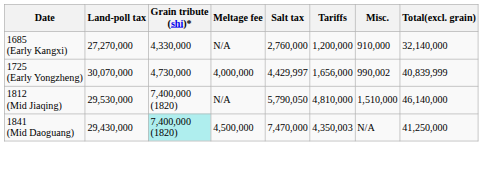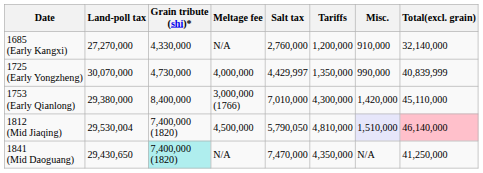1725 (Early Yongzheng) | Tariffs: 1,656,000 -> 1,350,000
1725 (Early Yongzheng) | Misc.: 990,002 -> 990,000
+ row: 1753 (Early Qianlong) | 29,380,000 | 8,400,000 | 3,000,000 (1766) | 7,010,000 | 4,300,000 | 1,420,000 | 45,110,000
1812 (Mid Jiaqing) | Land-poll tax: 29,530,000 -> 29,530,004
1812 (Mid Jiaqing) | Meltage fee: N/A -> 4,500,000
1812 (Mid Jiaqing) | Misc.: no background -> lavender background
1812 (Mid Jiaqing) | Total(excl. grain): no background -> pink background
1841 (Mid Daoguang) | Land-poll tax: 29,430,000 -> 29,430,650
1841 (Mid Daoguang) | Meltage fee: 4,500,000 -> N/A
1841 (Mid Daoguang) | Tariffs: 4,350,003 -> 4,350,000
